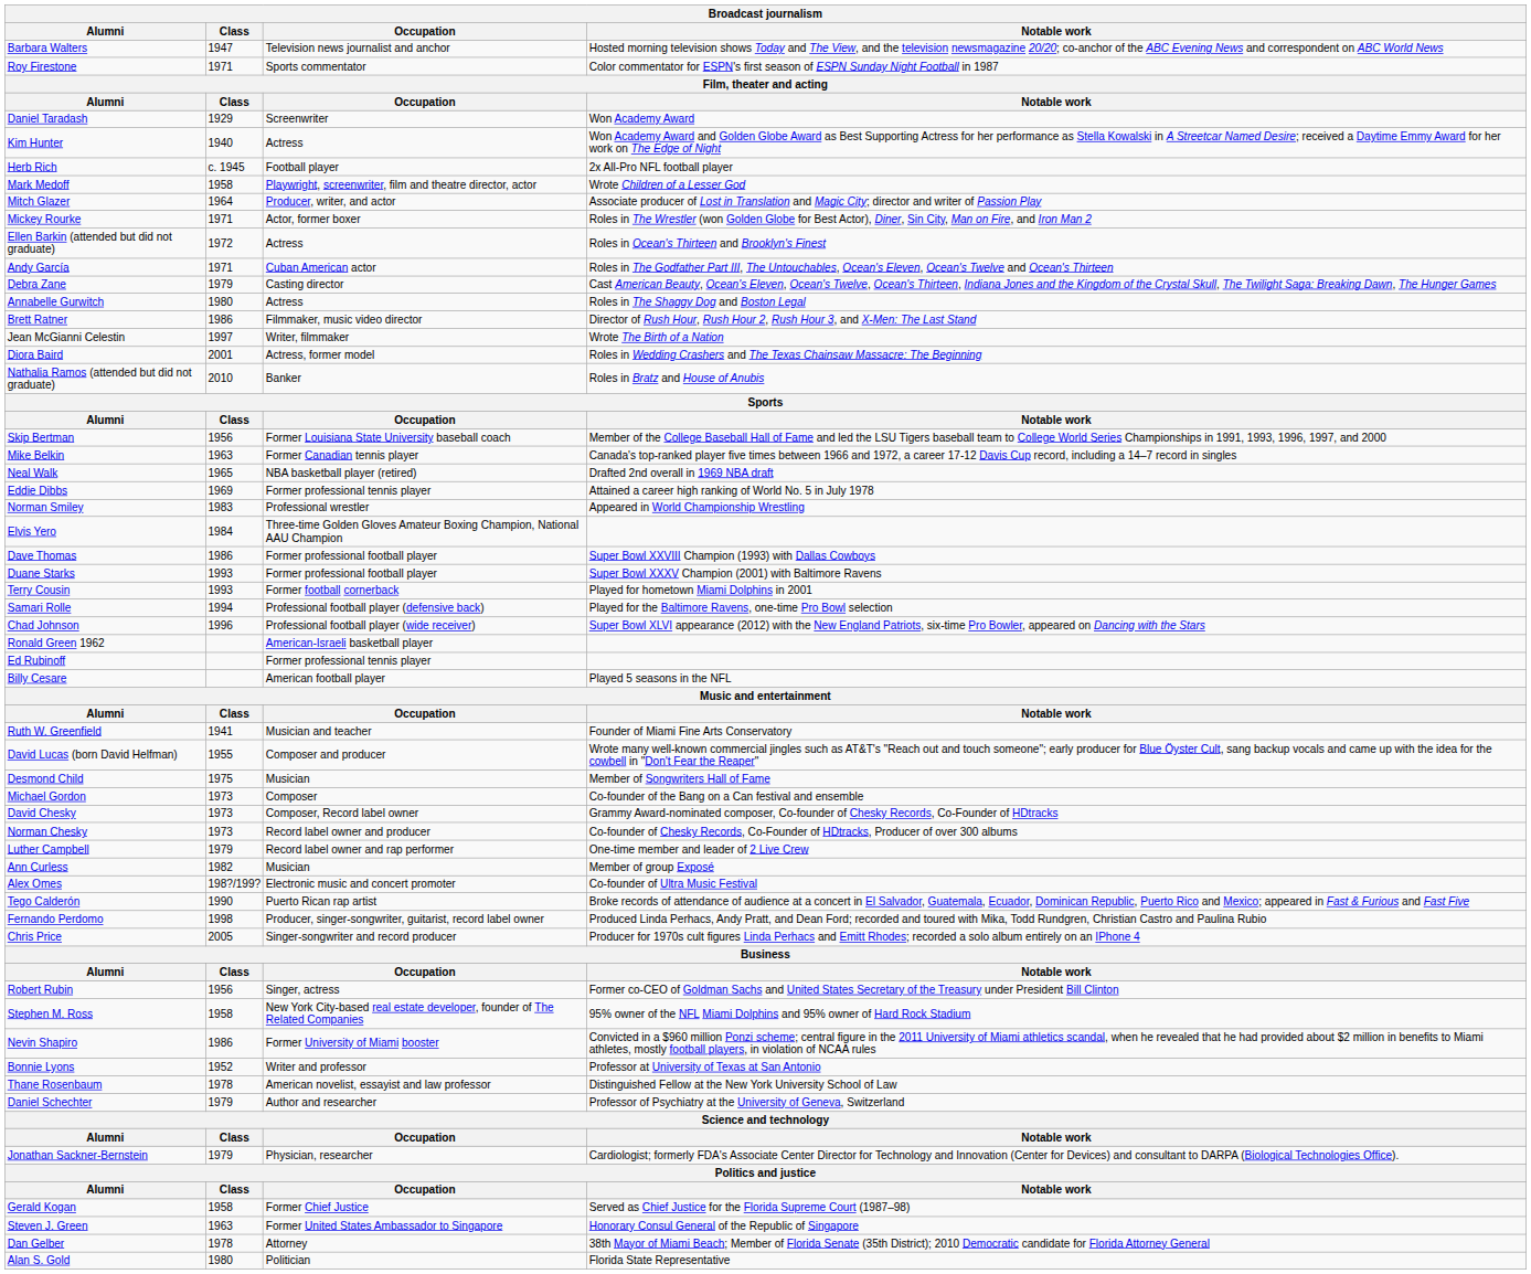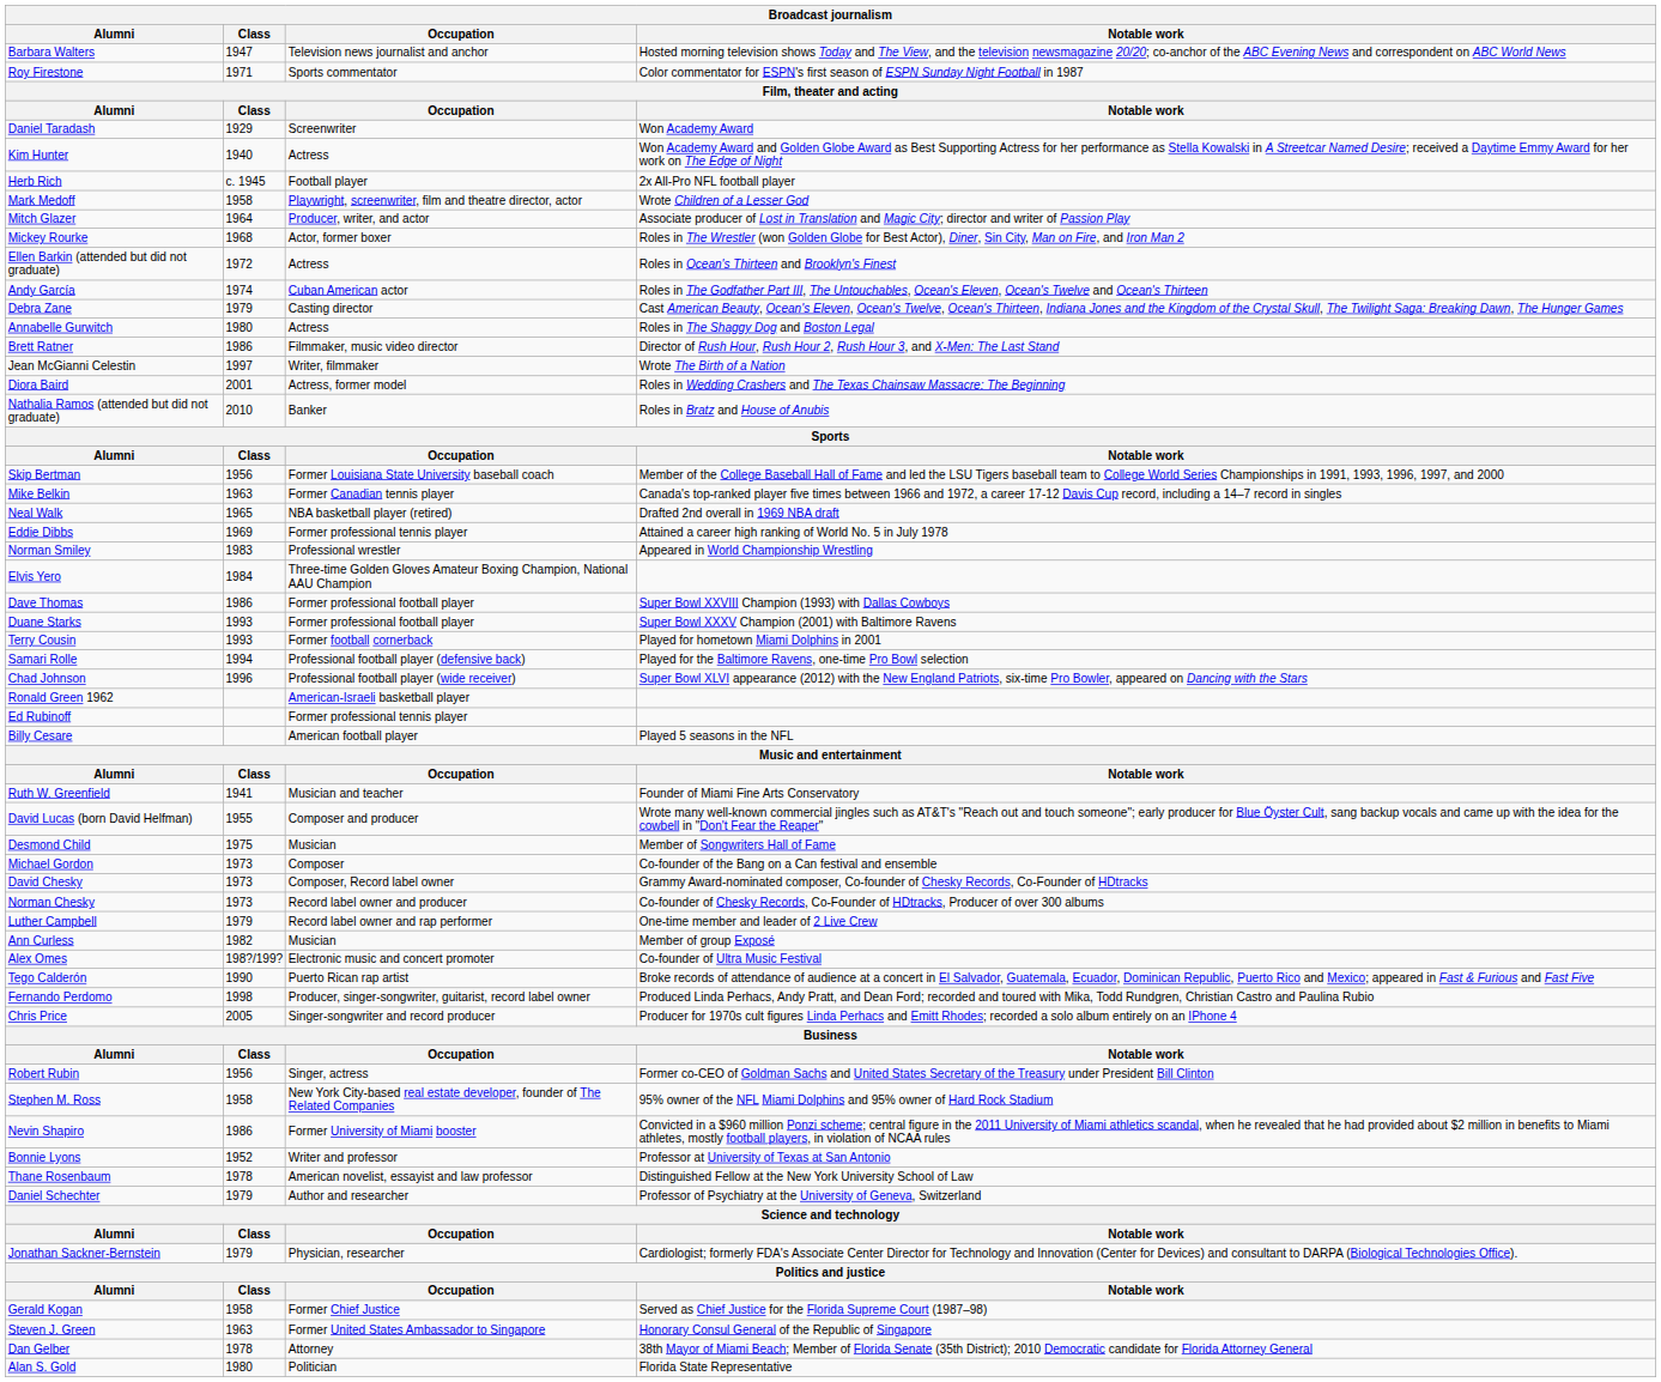Mickey Rourke | Class: 1971 -> 1968
Andy García | Class: 1971 -> 1974
